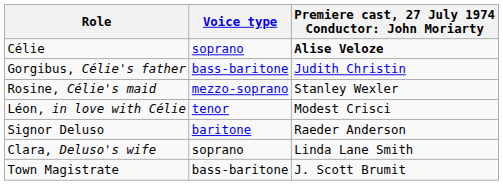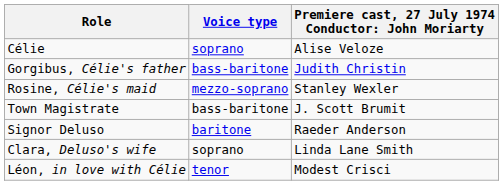Célie | column 3: bold -> normal
rows swapped: Léon, in love with Célie <-> Town Magistrate
